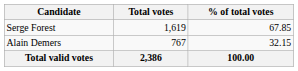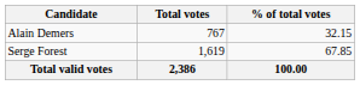rows swapped: Serge Forest <-> Alain Demers
